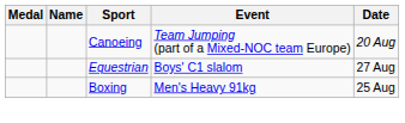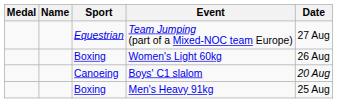Team Jumping (part of a Mixed-NOC team Europe) | Sport: Canoeing -> Equestrian
Team Jumping (part of a Mixed-NOC team Europe) | Date: 20 Aug -> 27 Aug
+ row: Boxing | Women's Light 60kg | 26 Aug
Boys' C1 slalom | Sport: Equestrian -> Canoeing
Boys' C1 slalom | Date: 27 Aug -> 20 Aug
